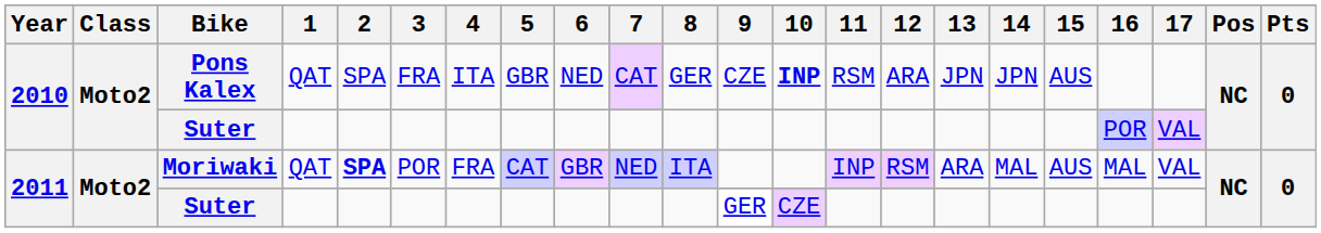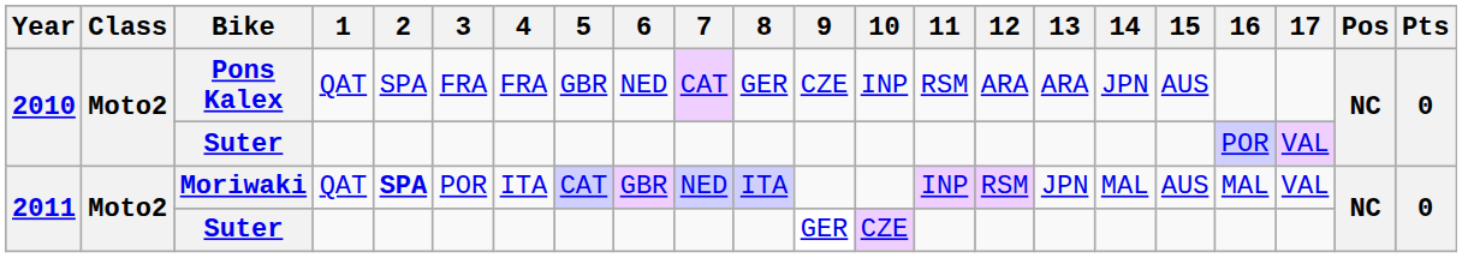Pons Kalex | 4: ITA -> FRA
Pons Kalex | 10: bold -> normal
Pons Kalex | 13: JPN -> ARA
Moriwaki | 4: FRA -> ITA
Moriwaki | 13: ARA -> JPN
